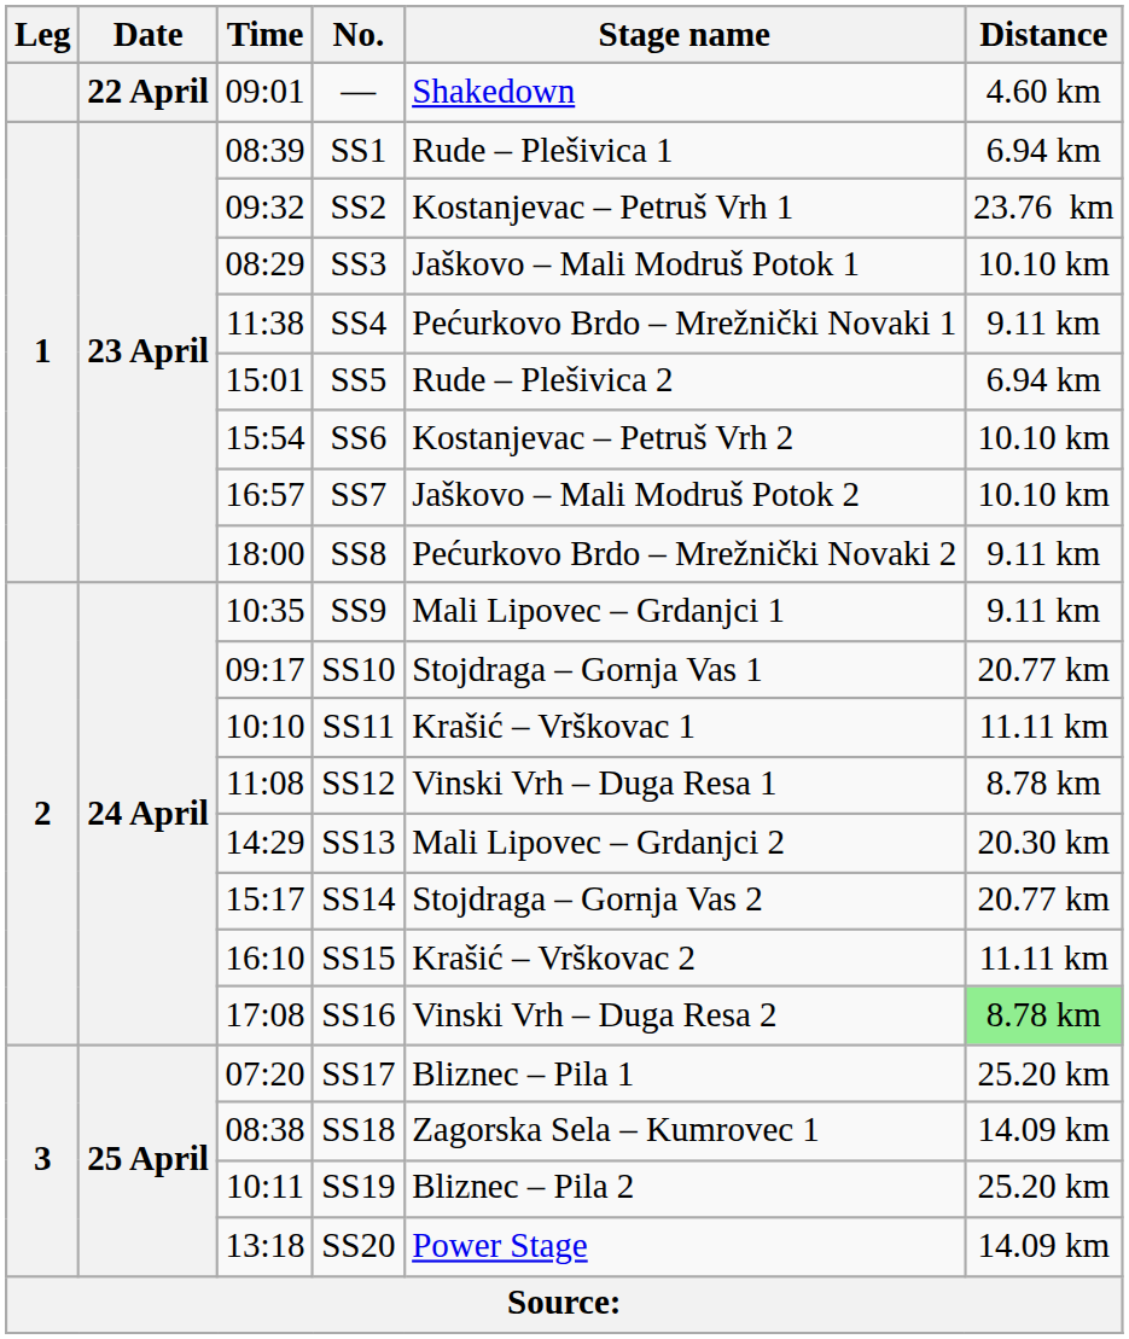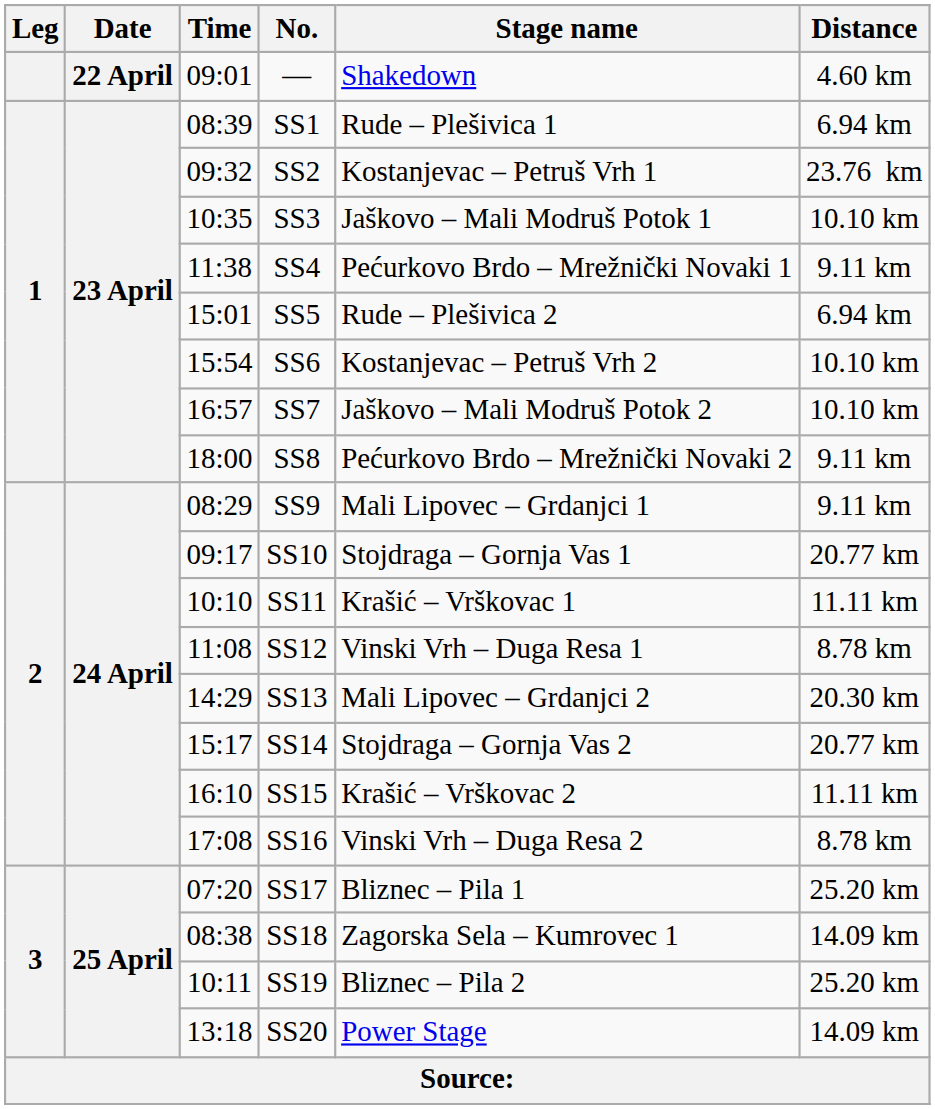SS3 | Time: 08:29 -> 10:35
SS9 | Time: 10:35 -> 08:29
SS16 | Distance: lightgreen background -> no background
